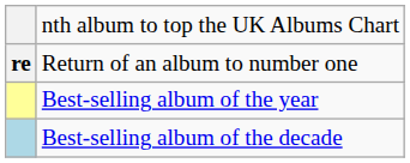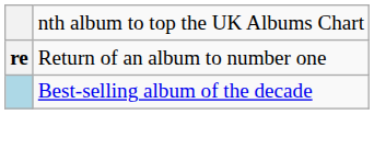- row: Best-selling album of the year
